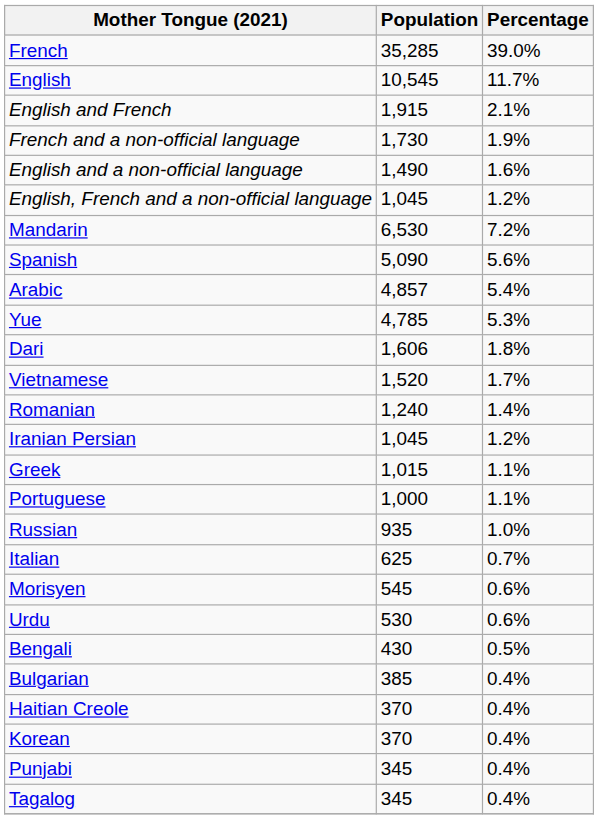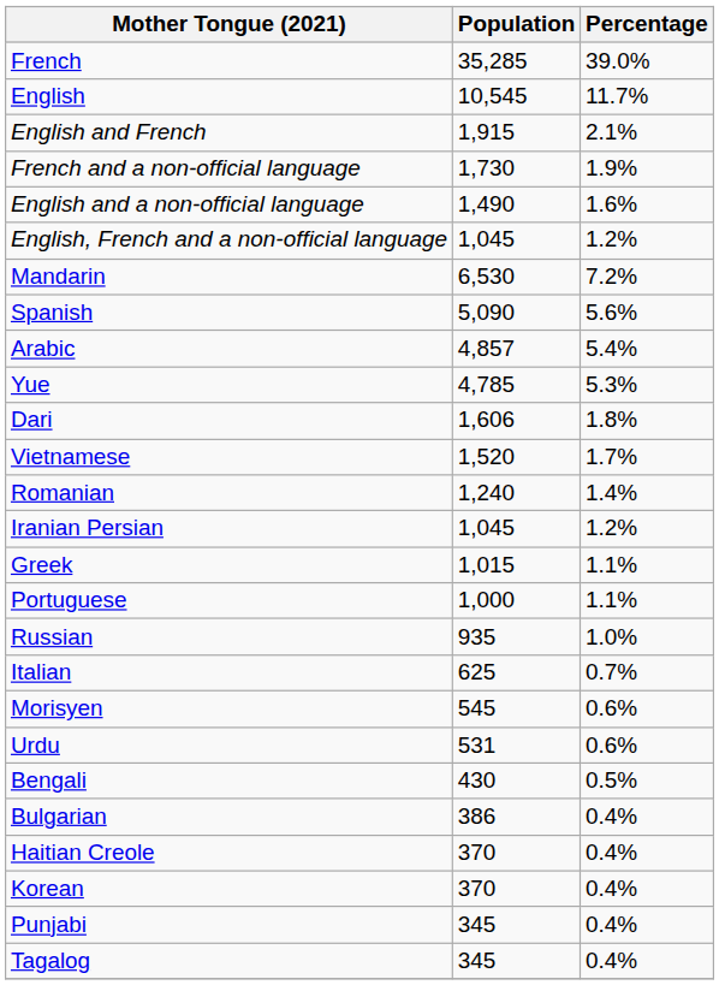Urdu | Population: 530 -> 531
Bulgarian | Population: 385 -> 386
